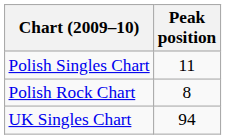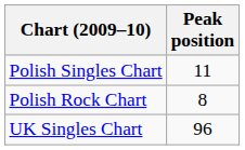UK Singles Chart | Peak position: 94 -> 96
